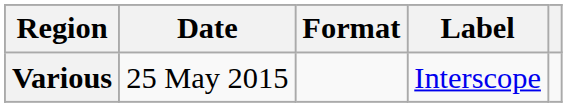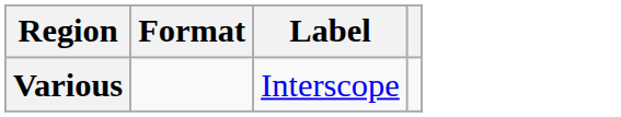- column: Date | 25 May 2015
